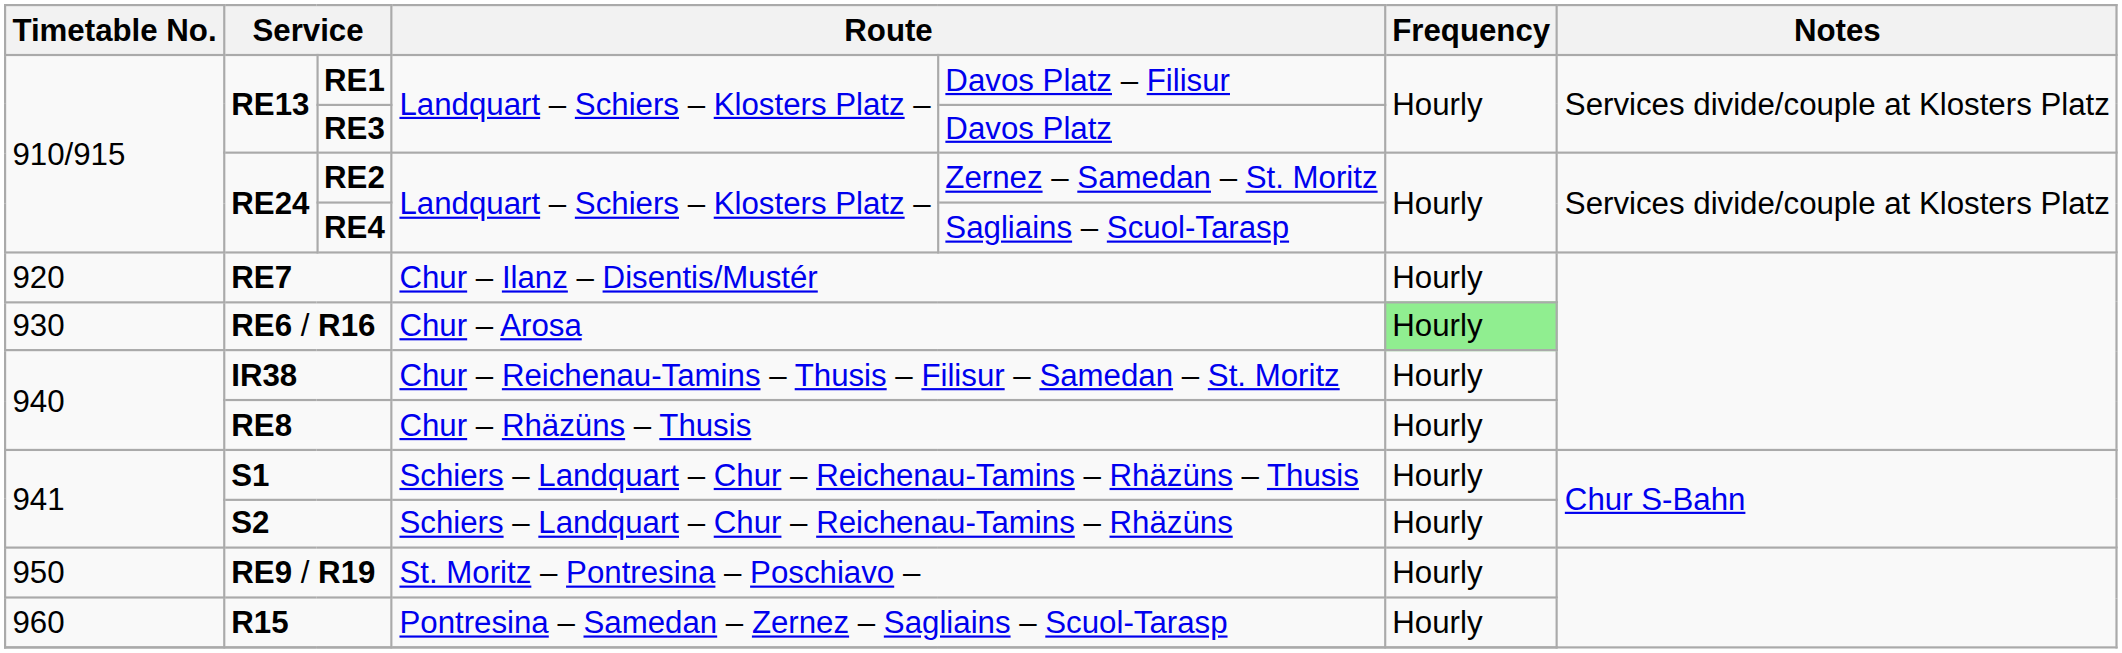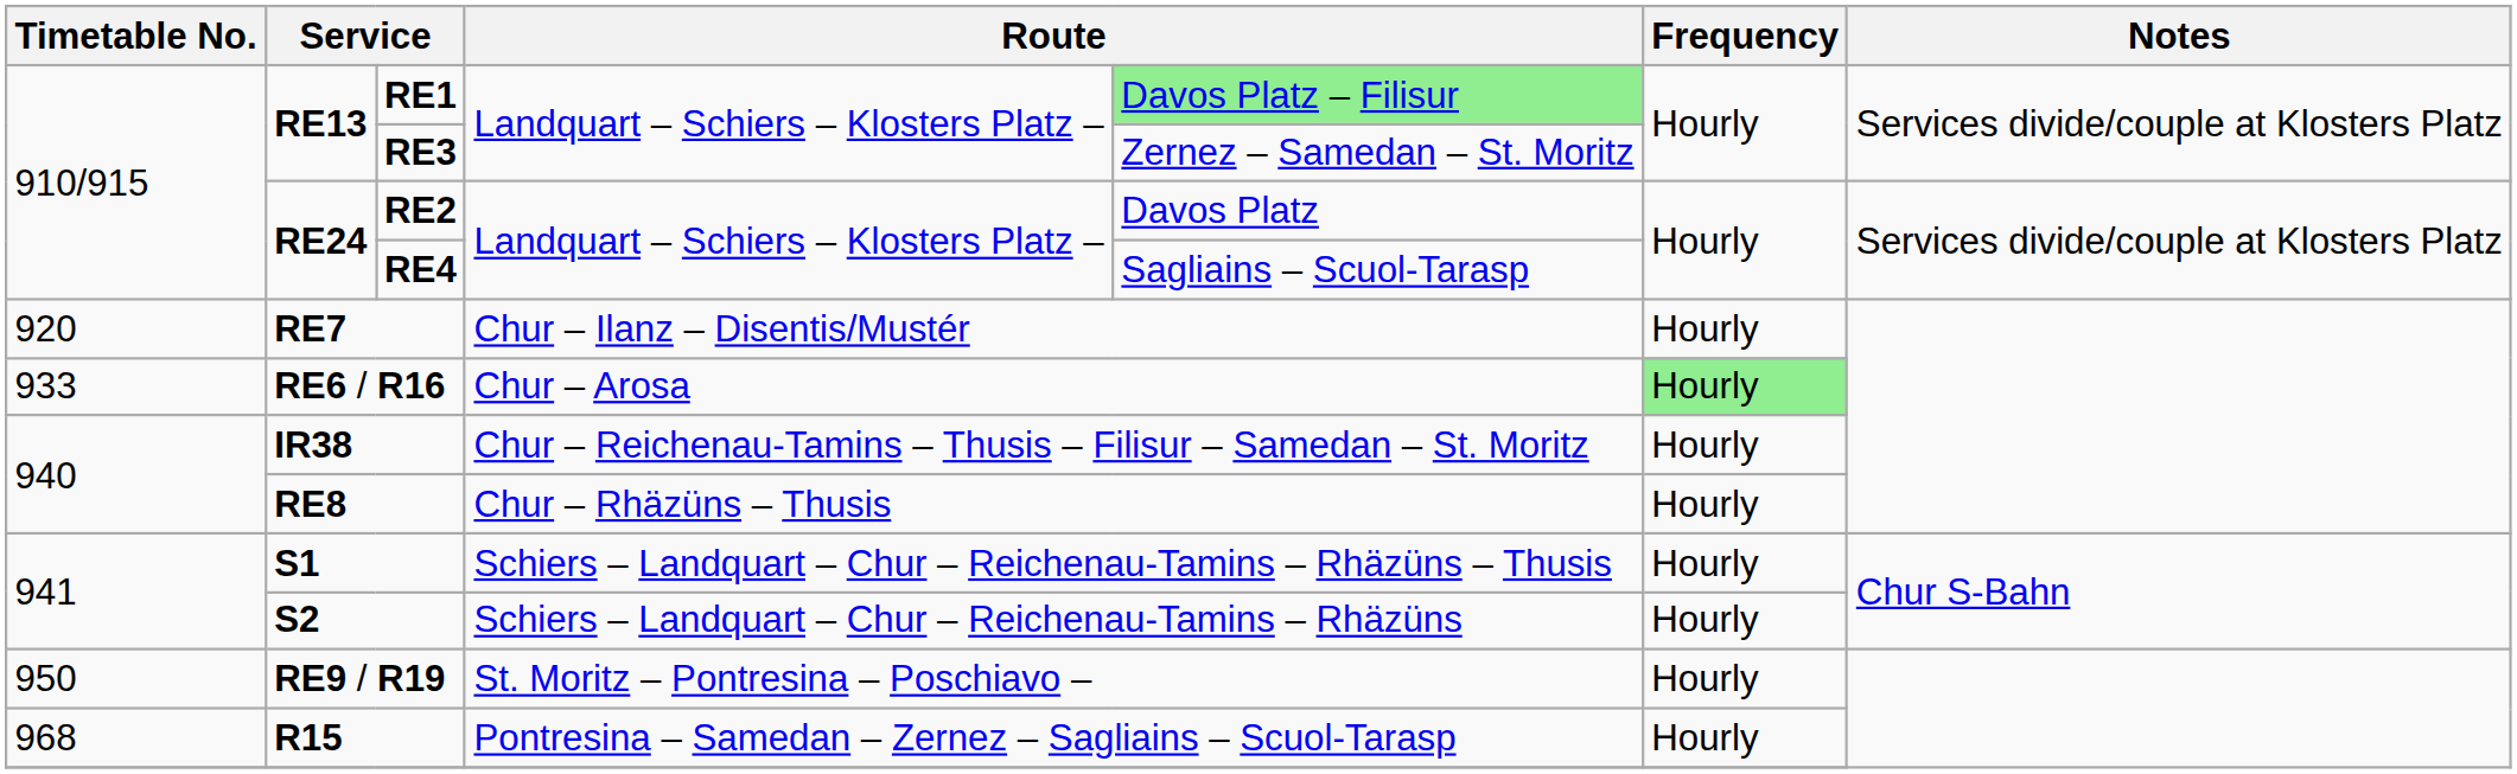RE1 | column 5: no background -> lightgreen background
RE3 | column 5: Davos Platz -> Zernez – Samedan – St. Moritz
RE2 | column 5: Zernez – Samedan – St. Moritz -> Davos Platz
RE6 / R16 | Timetable No.: 930 -> 933
R15 | Timetable No.: 960 -> 968
